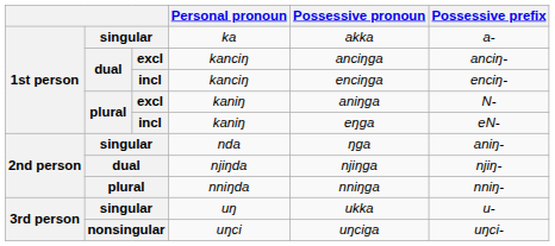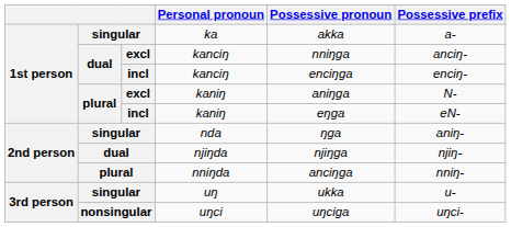excl / kanciŋ | Possessive pronoun: anciŋga -> nniŋga
nniŋda | Possessive pronoun: nniŋga -> anciŋga
